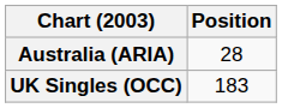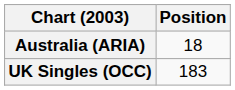Australia (ARIA) | Position: 28 -> 18
